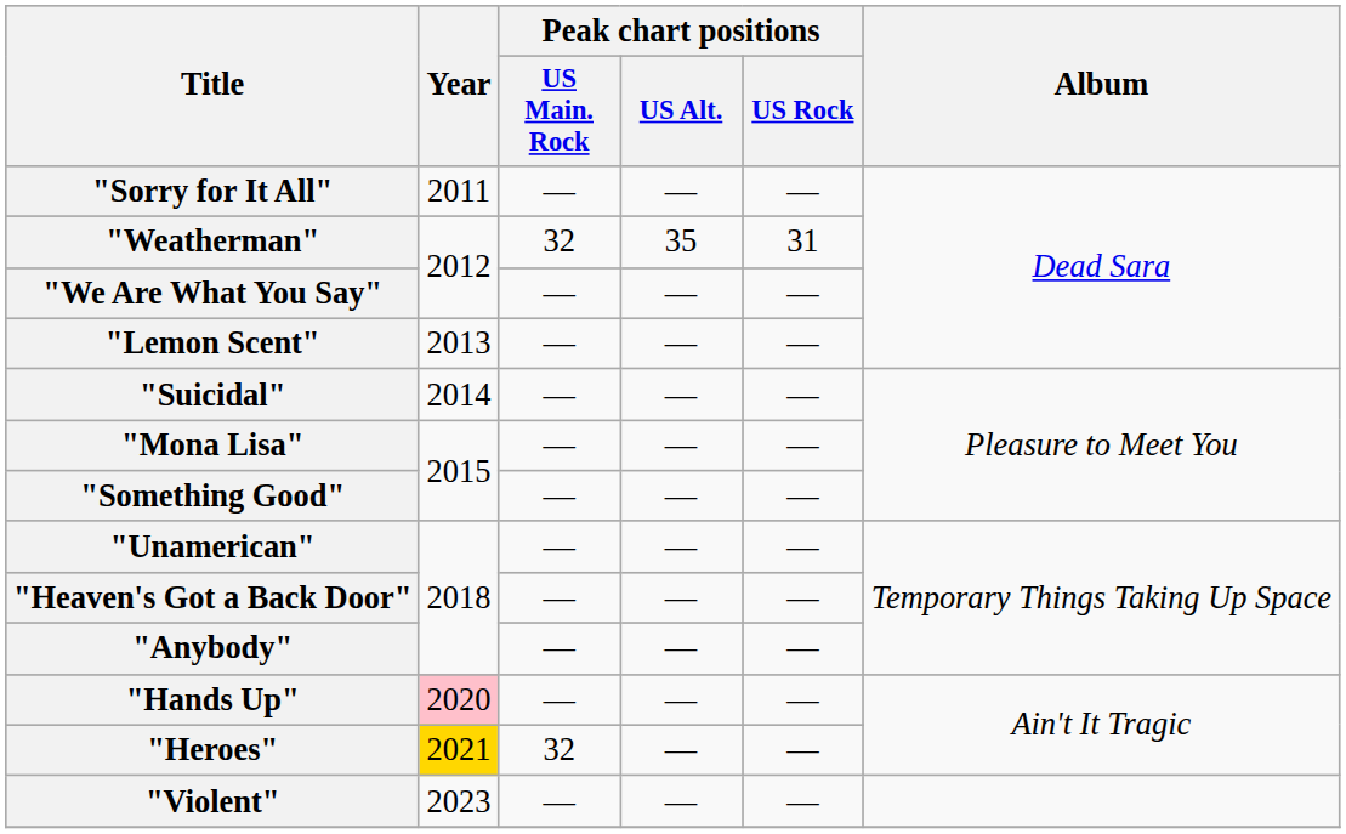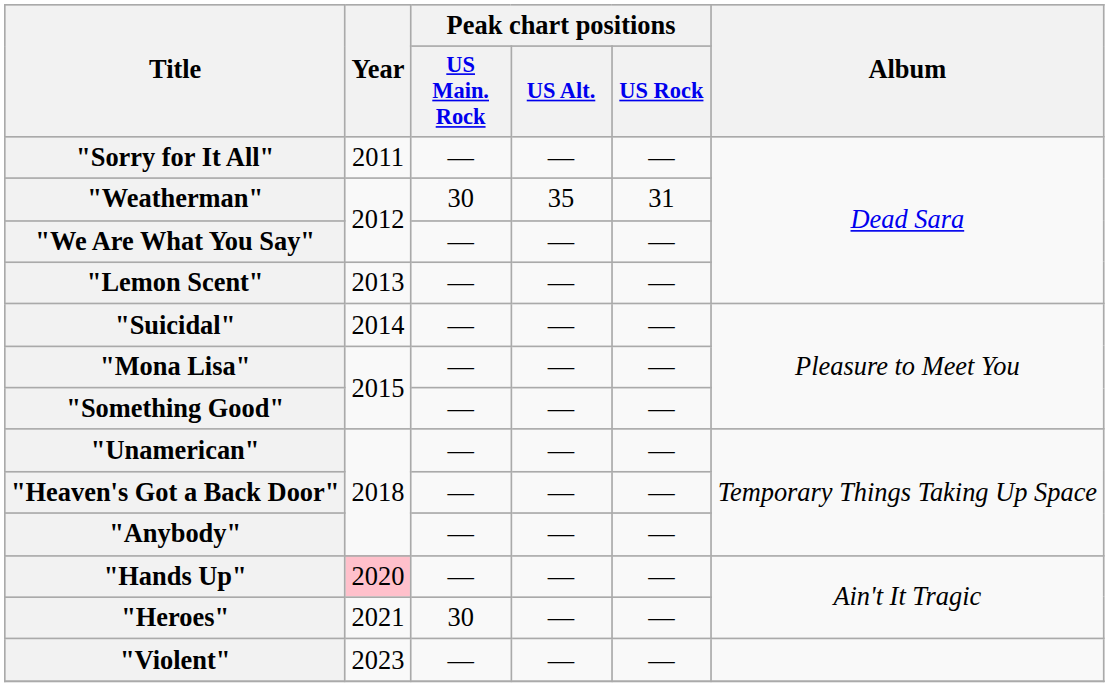"Weatherman" | Peak chart positions / US Main. Rock: 32 -> 30
"Heroes" | Year: gold background -> no background
"Heroes" | Peak chart positions / US Main. Rock: 32 -> 30
